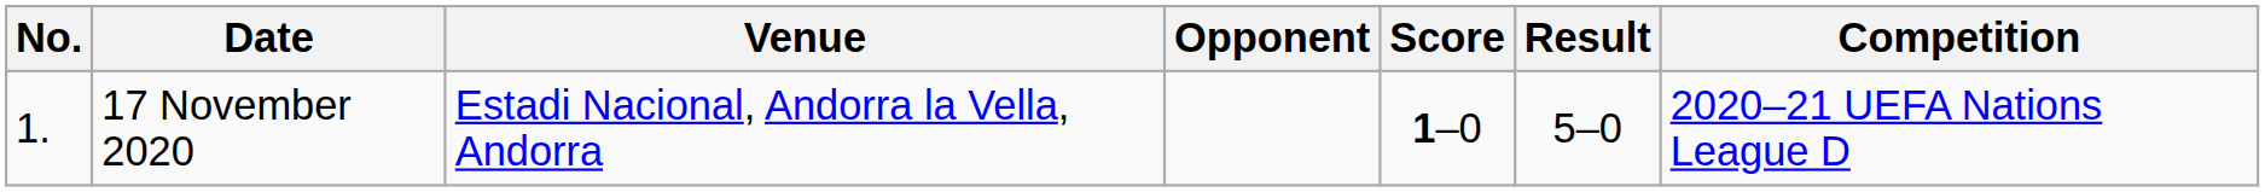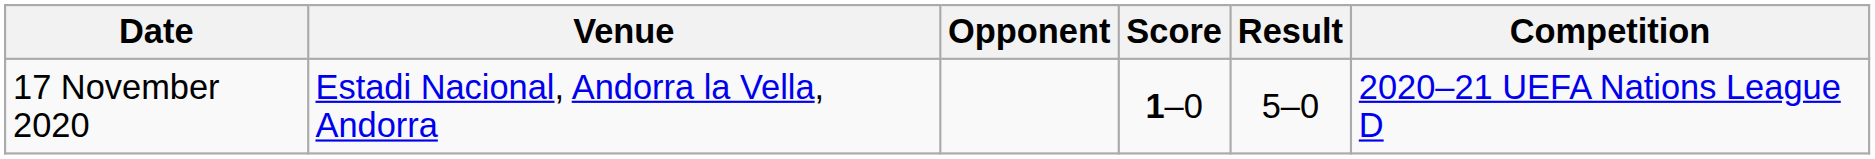- column: No. | 1.
